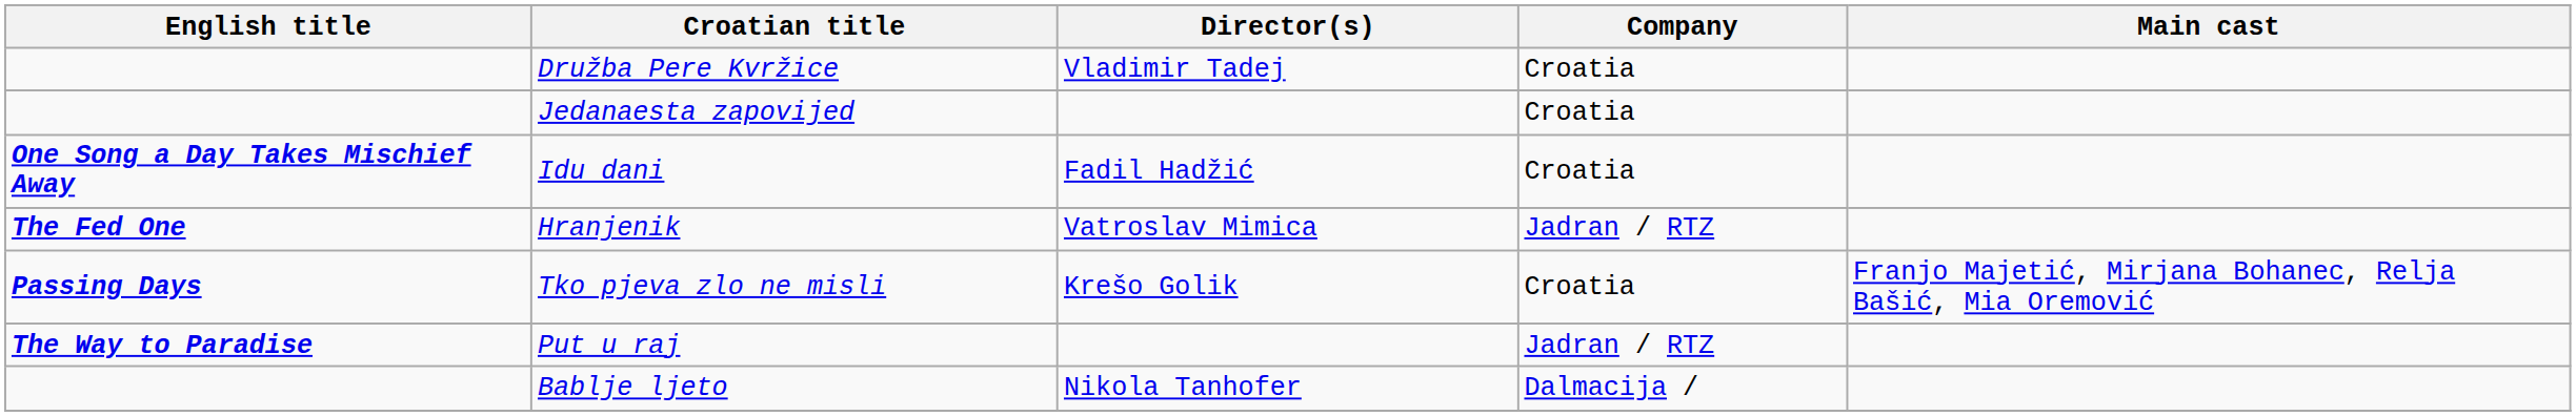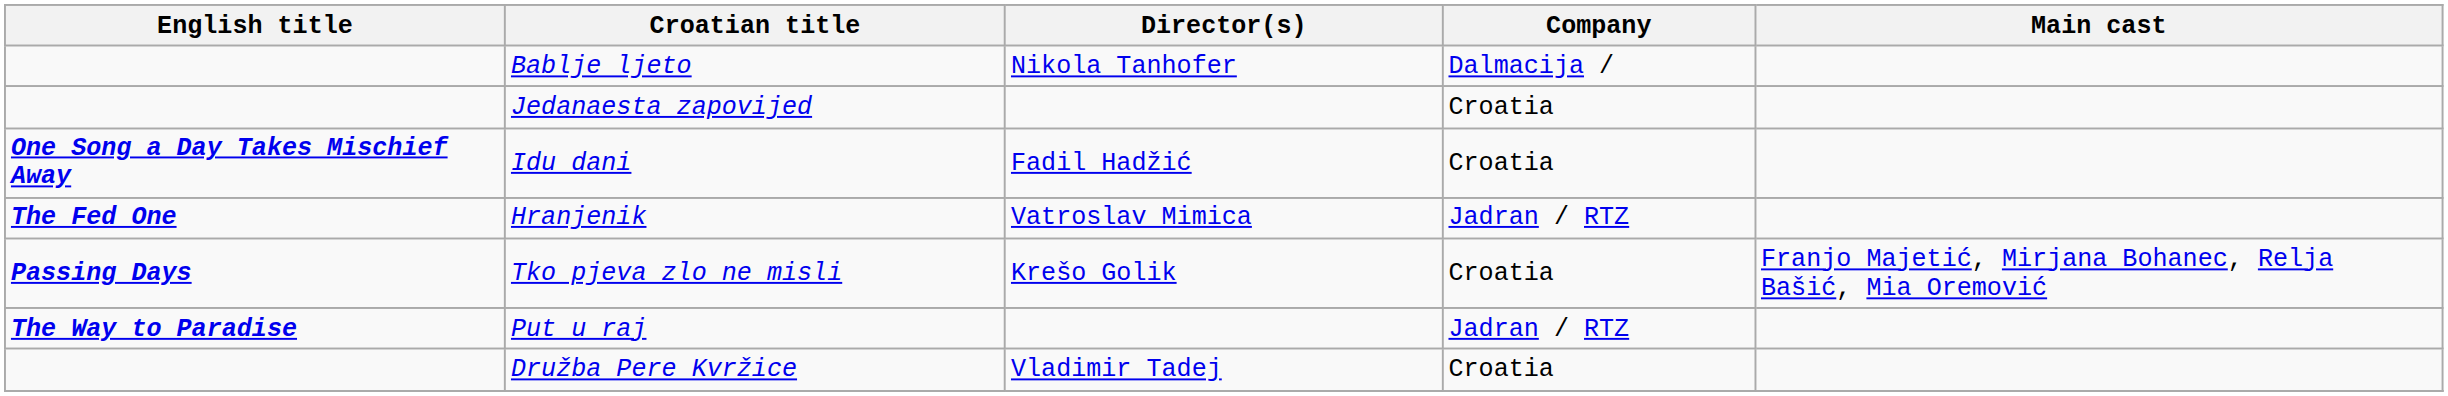rows swapped: Bablje ljeto <-> Družba Pere Kvržice
